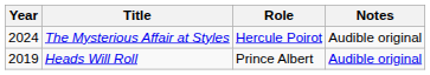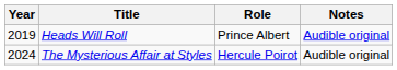rows swapped: Heads Will Roll <-> The Mysterious Affair at Styles
